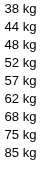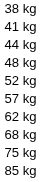+ row: 41 kg
